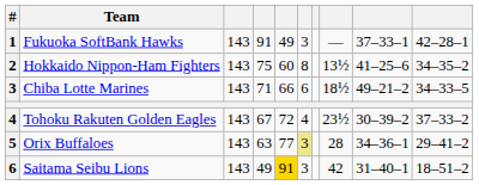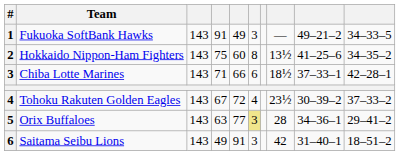Fukuoka SoftBank Hawks | column 9: 37–33–1 -> 49–21–2
Fukuoka SoftBank Hawks | column 10: 42–28–1 -> 34–33–5
Chiba Lotte Marines | column 9: 49–21–2 -> 37–33–1
Chiba Lotte Marines | column 10: 34–33–5 -> 42–28–1
Saitama Seibu Lions | column 5: gold background -> no background
